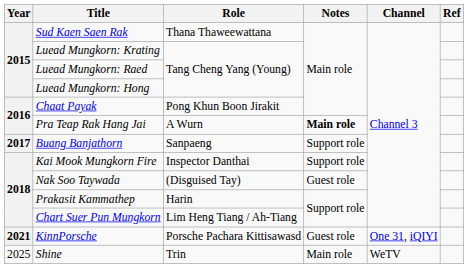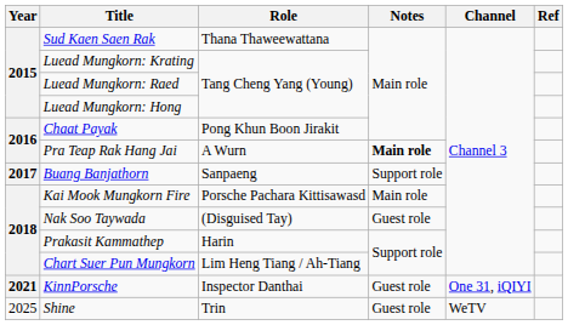Kai Mook Mungkorn Fire | Role: Inspector Danthai -> Porsche Pachara Kittisawasd
Kai Mook Mungkorn Fire | Notes: Support role -> Main role
KinnPorsche | Role: Porsche Pachara Kittisawasd -> Inspector Danthai
Shine | Notes: Main role -> Guest role
